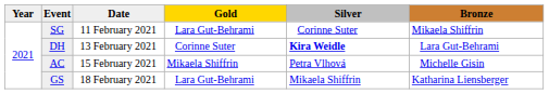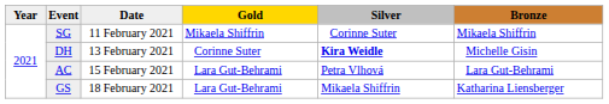SG | Gold: Lara Gut-Behrami -> Mikaela Shiffrin
DH | Bronze: Lara Gut-Behrami -> Michelle Gisin
AC | Gold: Mikaela Shiffrin -> Lara Gut-Behrami
AC | Bronze: Michelle Gisin -> Lara Gut-Behrami
